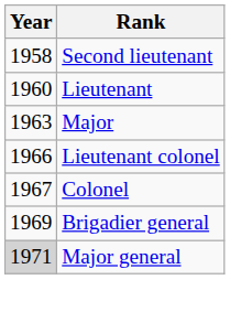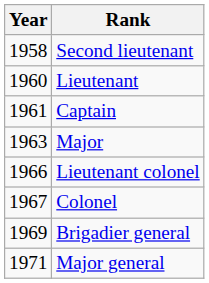+ row: 1961 | Captain
Major general | Year: lightgrey background -> no background
